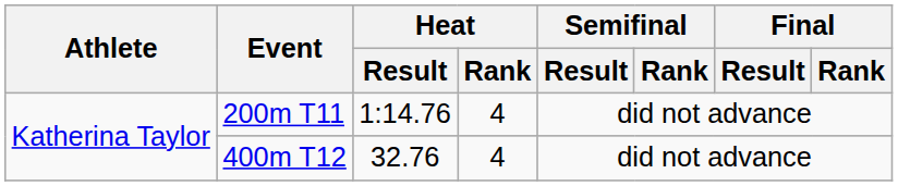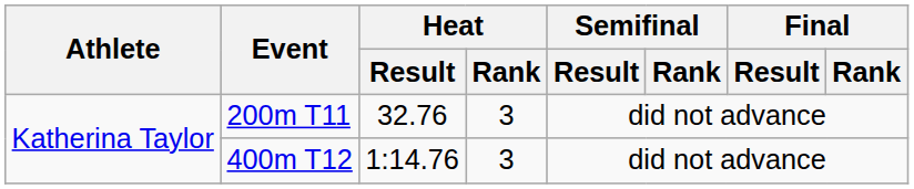200m T11 | Heat / Result: 1:14.76 -> 32.76
200m T11 | Heat / Rank: 4 -> 3
400m T12 | Heat / Result: 32.76 -> 1:14.76
400m T12 | Heat / Rank: 4 -> 3
